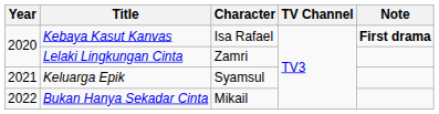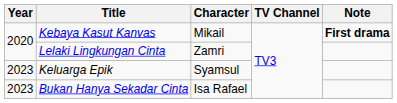Kebaya Kasut Kanvas | Character: Isa Rafael -> Mikail
Keluarga Epik | Year: 2021 -> 2023
Bukan Hanya Sekadar Cinta | Year: 2022 -> 2023
Bukan Hanya Sekadar Cinta | Character: Mikail -> Isa Rafael
